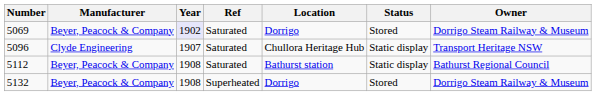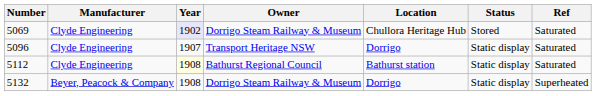columns swapped: Owner <-> Ref
5069 | Manufacturer: Beyer, Peacock & Company -> Clyde Engineering
5069 | Location: Dorrigo -> Chullora Heritage Hub
5096 | Location: Chullora Heritage Hub -> Dorrigo
5112 | Manufacturer: Beyer, Peacock & Company -> Clyde Engineering
5112 | Year: no background -> lightyellow background
5132 | Status: Stored -> Static display
